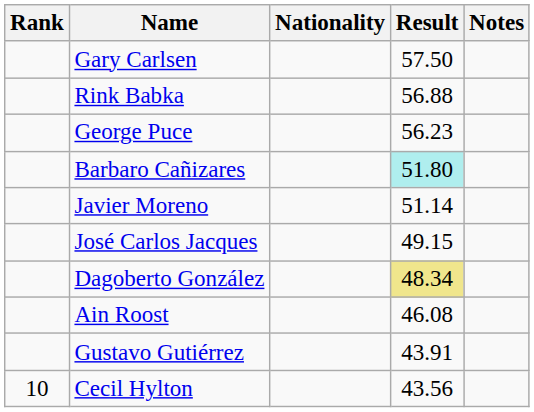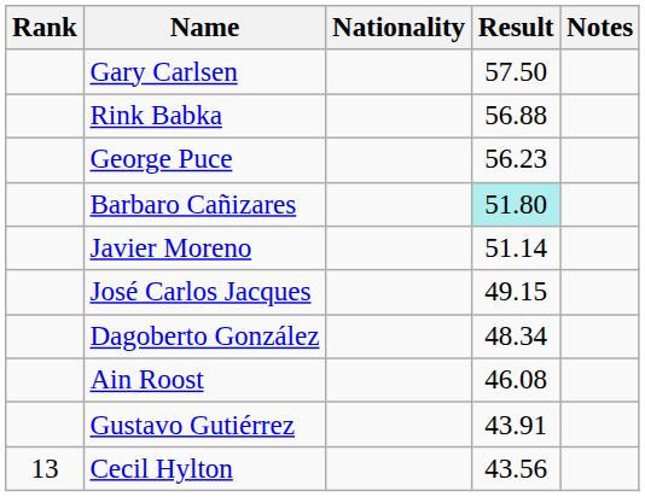Dagoberto González | Result: khaki background -> no background
Cecil Hylton | Rank: 10 -> 13
